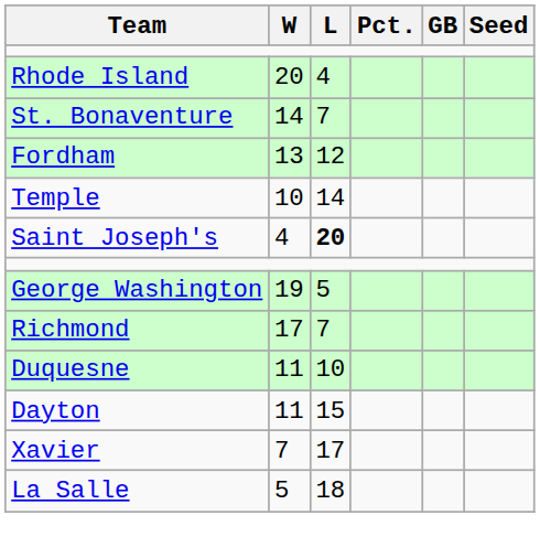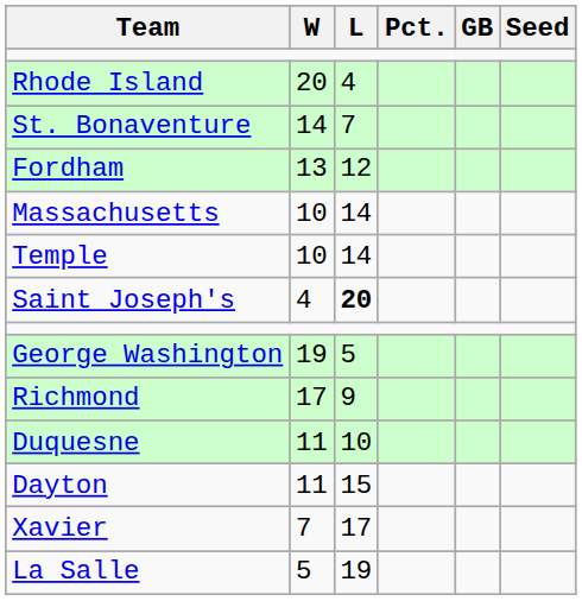+ row: Massachusetts | 10 | 14
Richmond | L: 7 -> 9
La Salle | L: 18 -> 19
